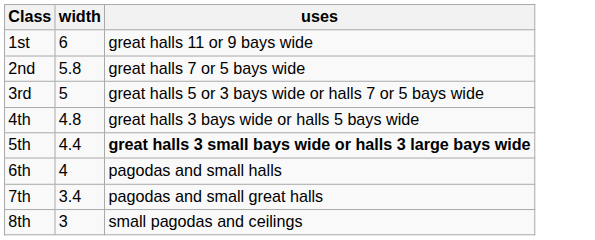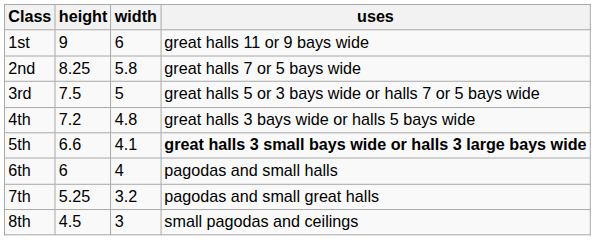+ column: height | 9 | 8.25 | 7.5 | 7.2 | 6.6 | 6 | 5.25 | 4.5
5th | width: 4.4 -> 4.1
7th | width: 3.4 -> 3.2
